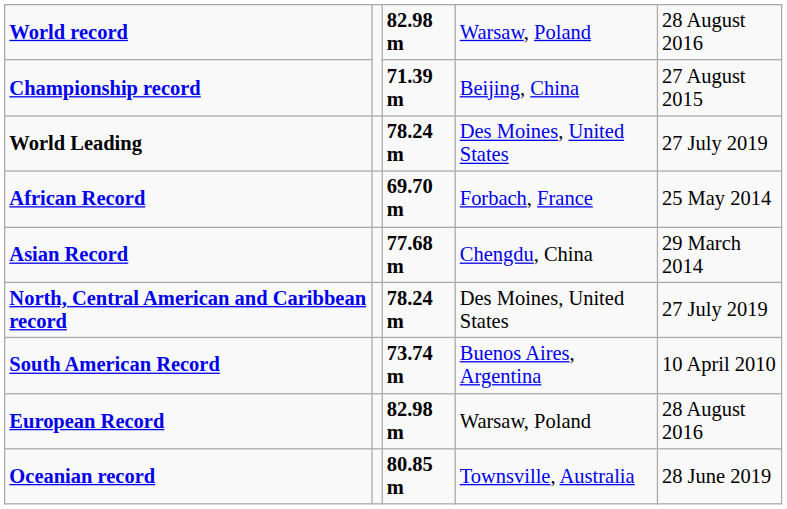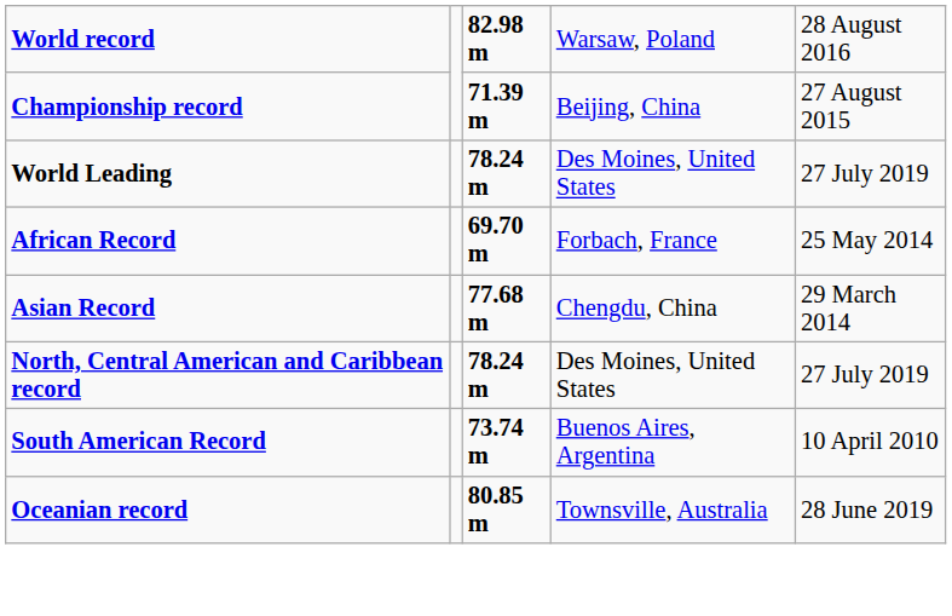- row: European Record | 82.98 m | Warsaw, Poland | 28 August 2016
